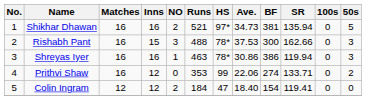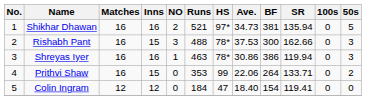Prithvi Shaw | Inns: 12 -> 15
Prithvi Shaw | BF: 274 -> 264
Colin Ingram | NO: 2 -> 0
